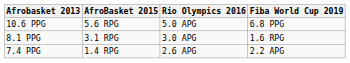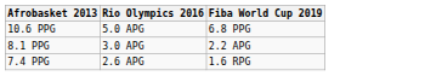- column: AfroBasket 2015 | 5.6 RPG | 3.1 RPG | 1.4 RPG
8.1 PPG | Fiba World Cup 2019: 1.6 RPG -> 2.2 APG
7.4 PPG | Fiba World Cup 2019: 2.2 APG -> 1.6 RPG
